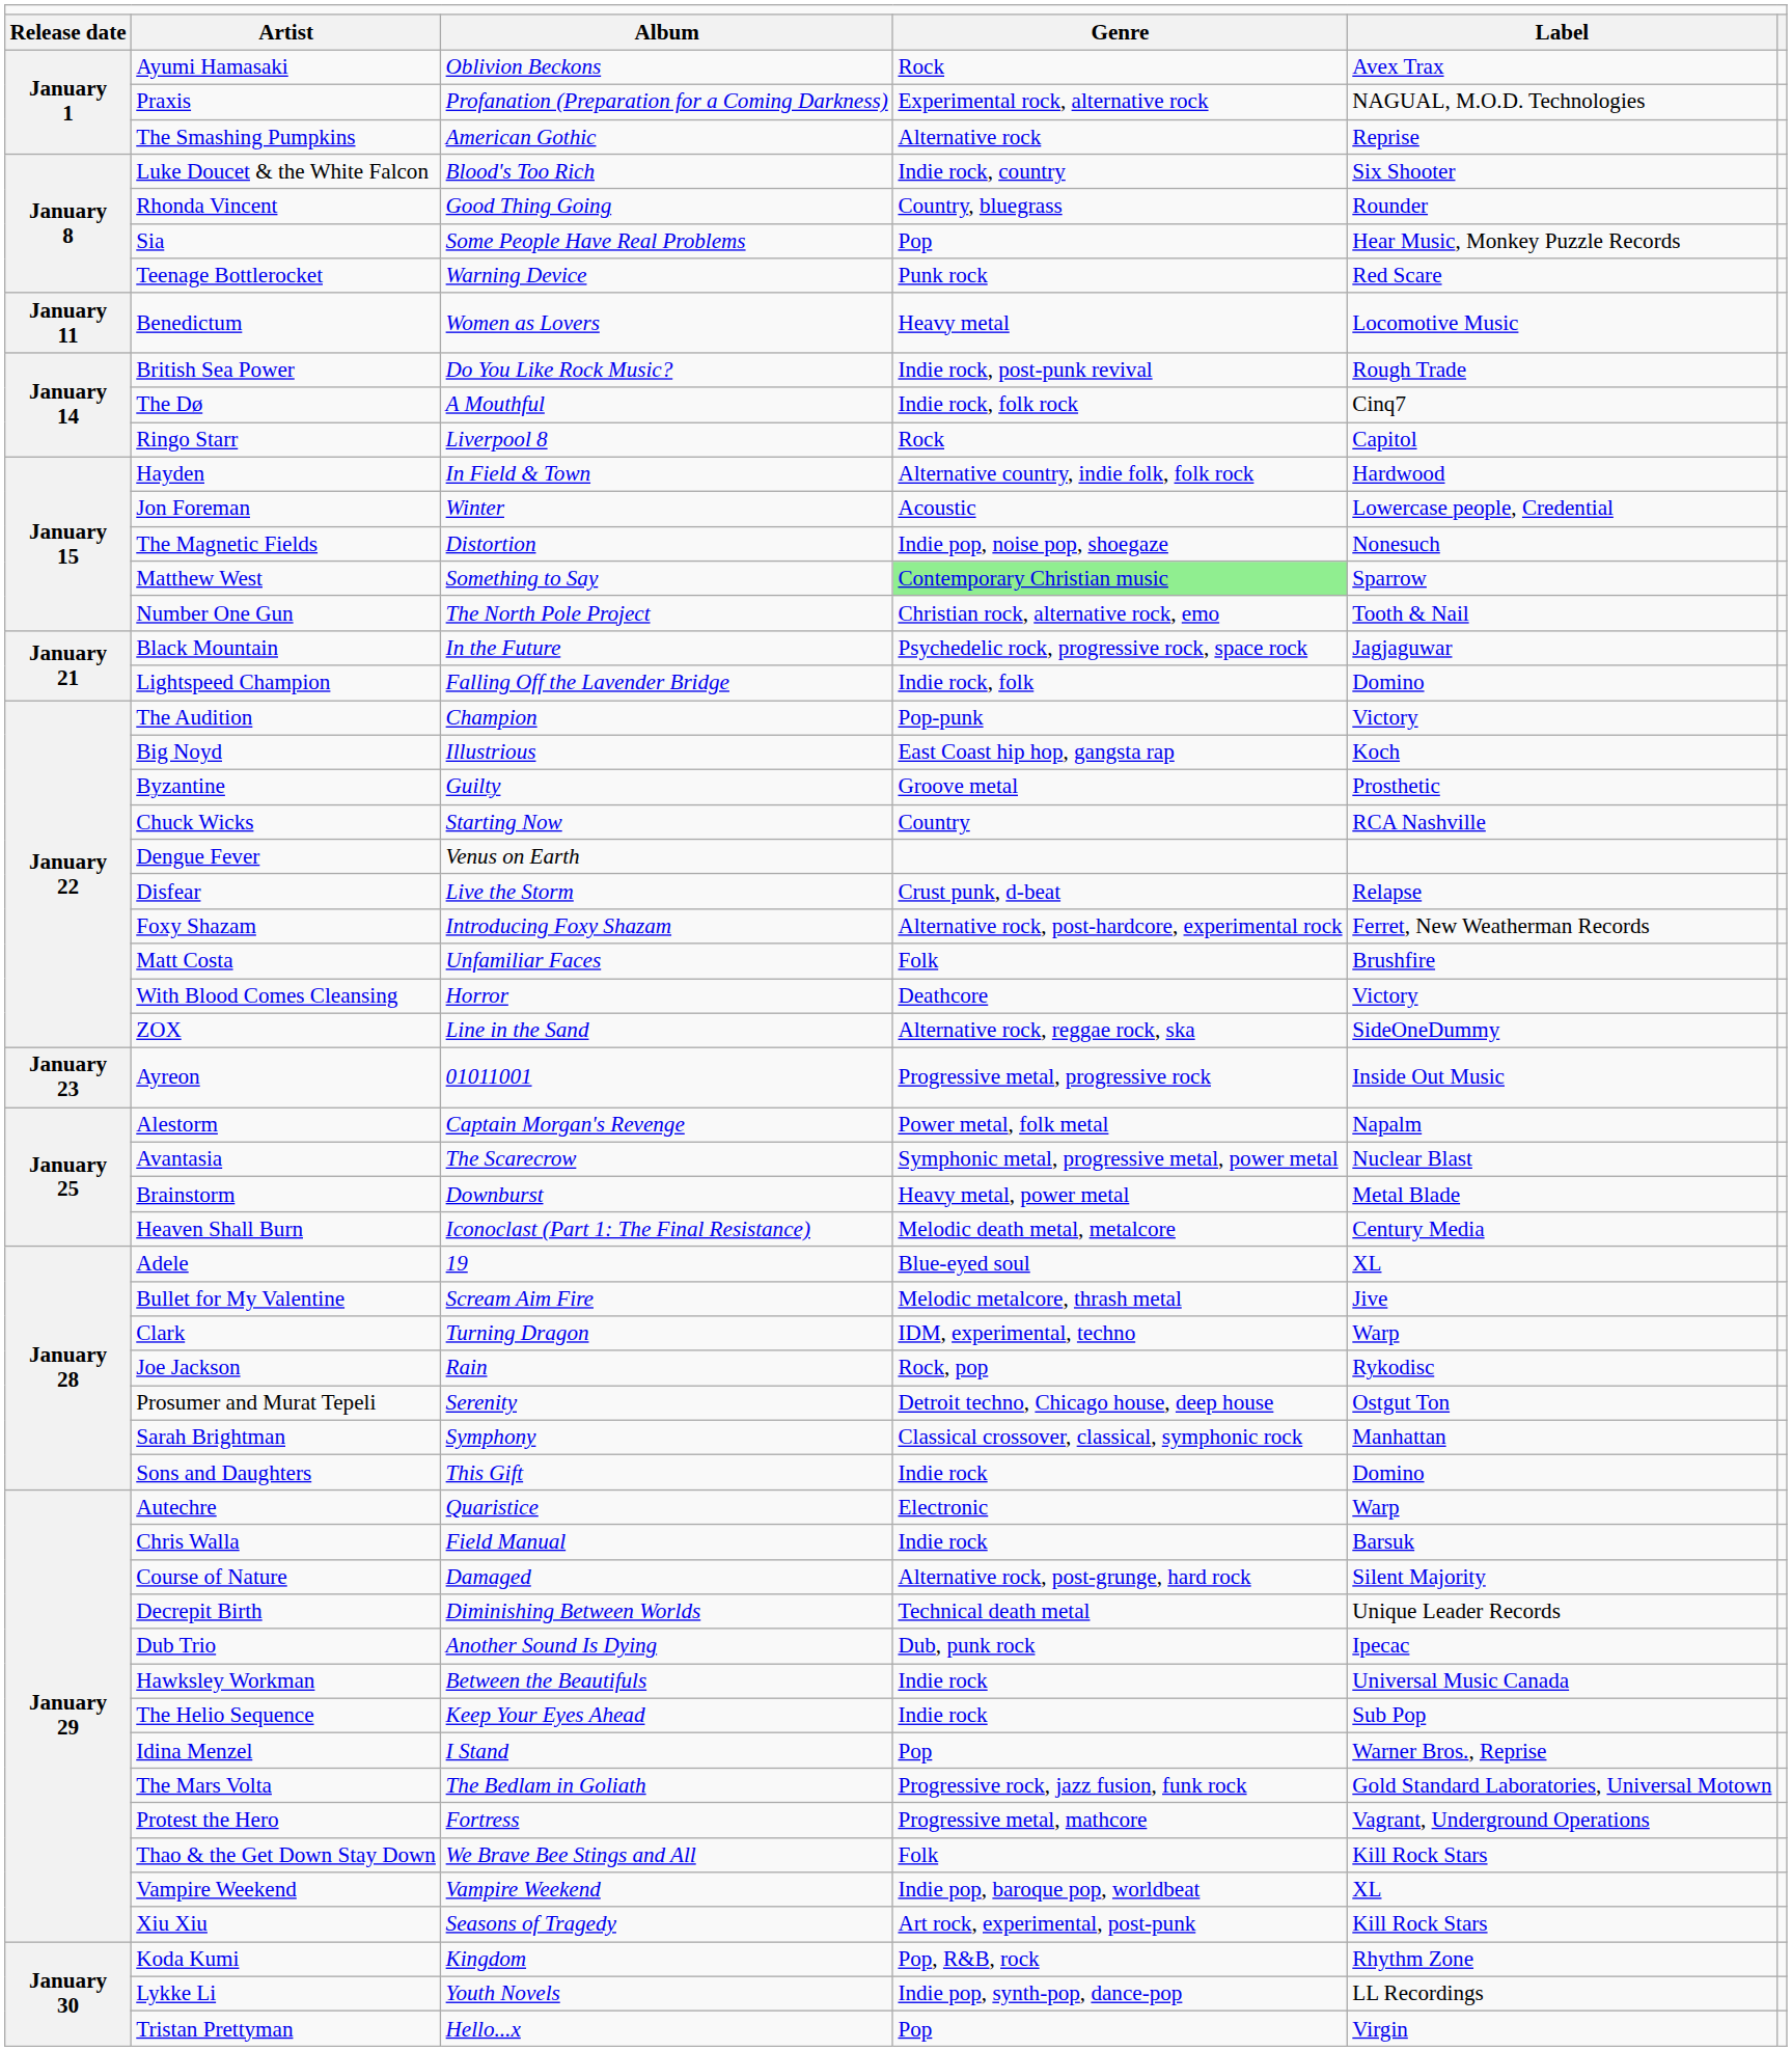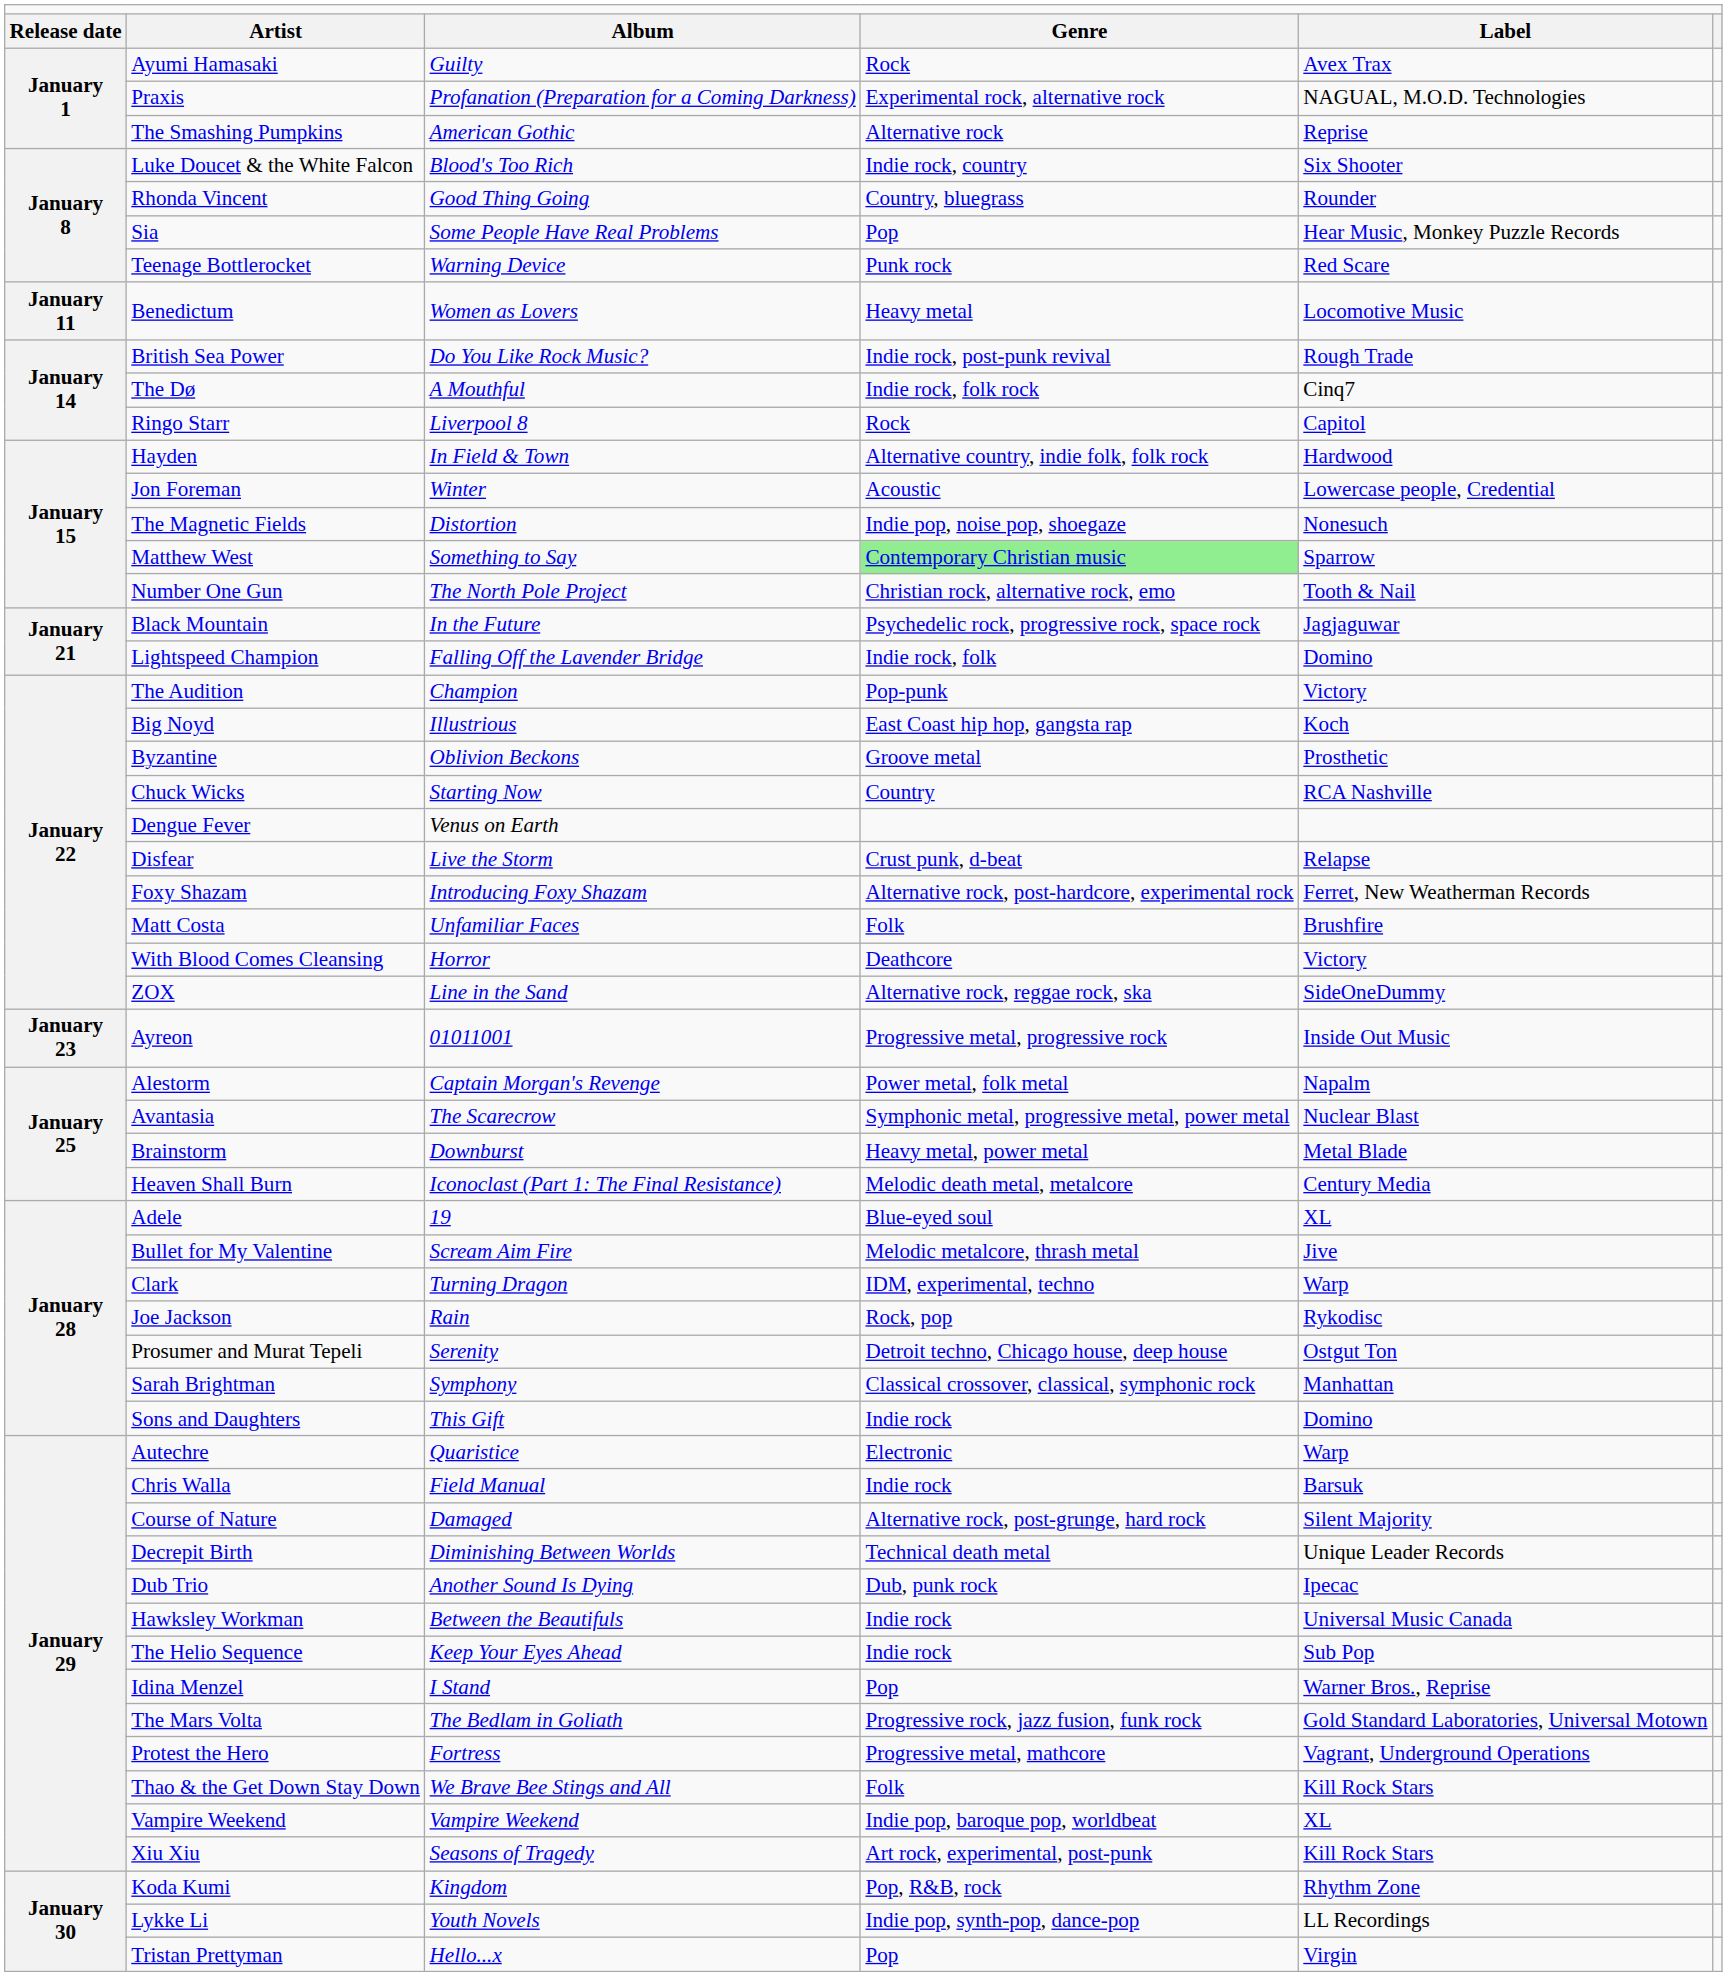Ayumi Hamasaki | column 3: Oblivion Beckons -> Guilty
Byzantine | column 3: Guilty -> Oblivion Beckons
